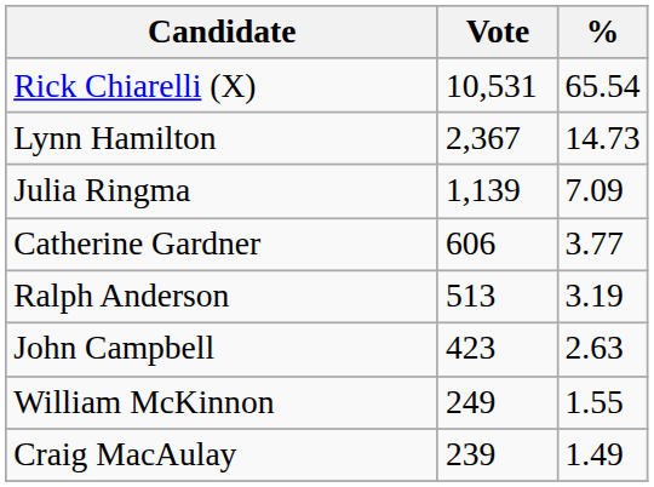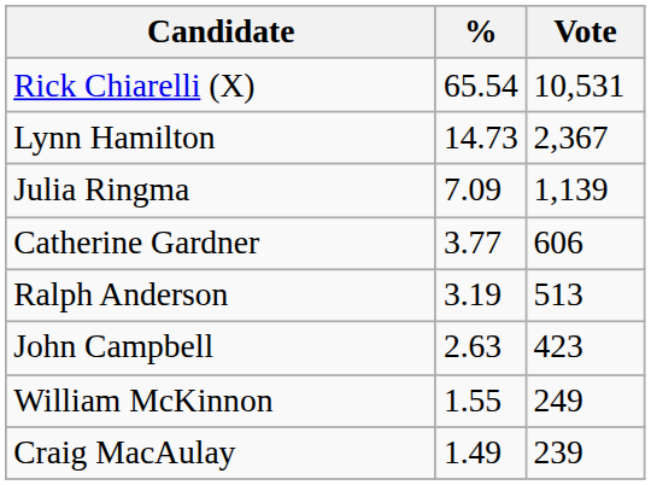columns swapped: Vote <-> %
